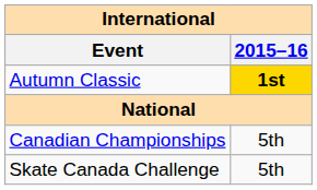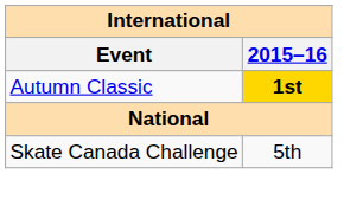- row: Canadian Championships | 5th
